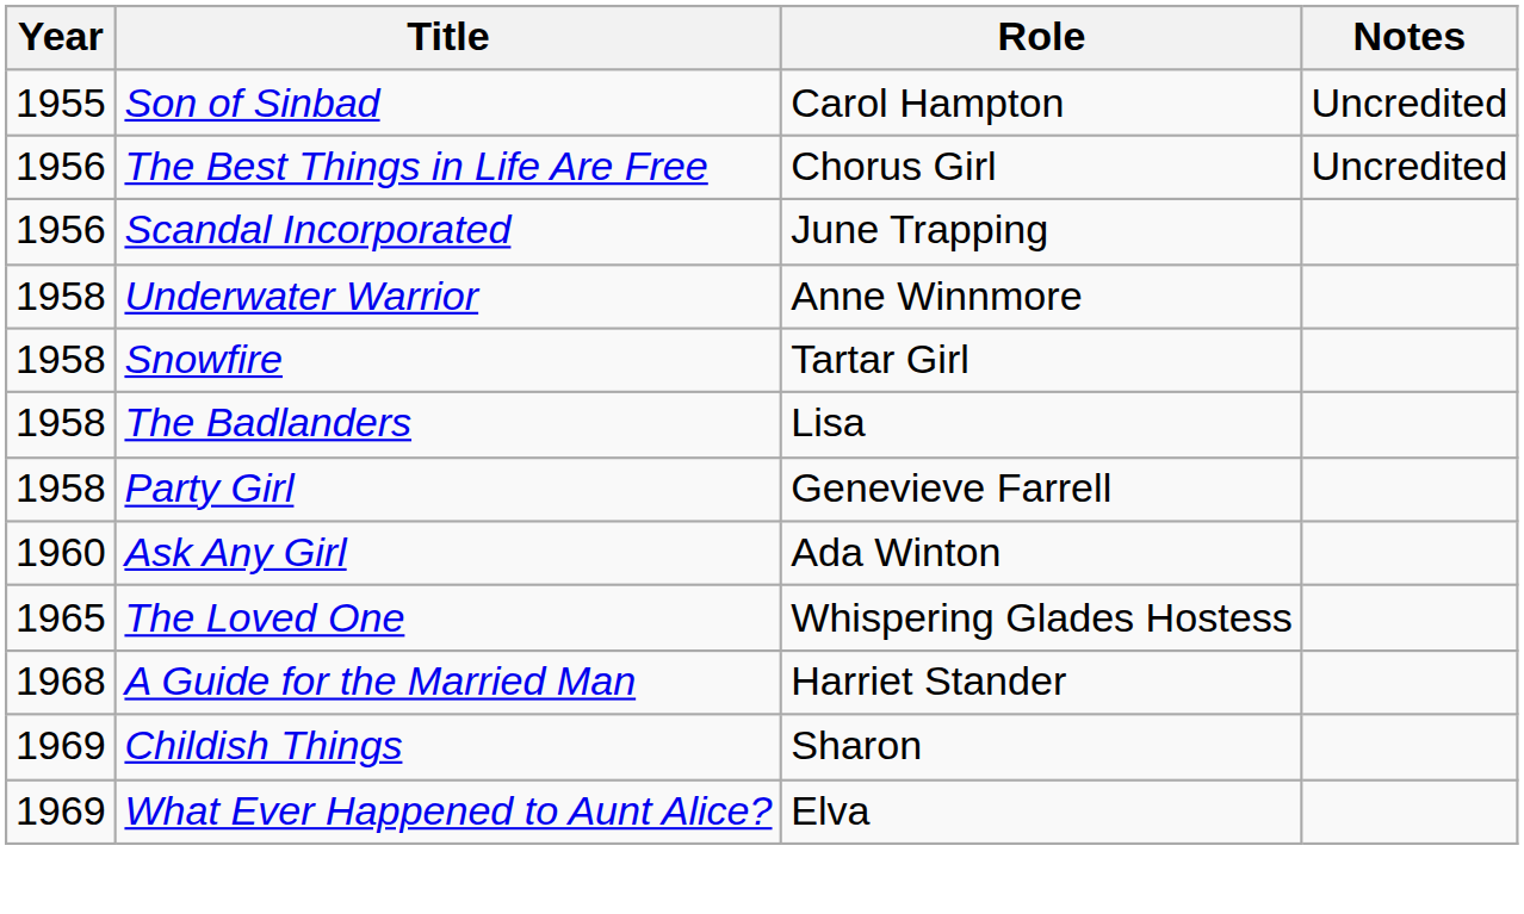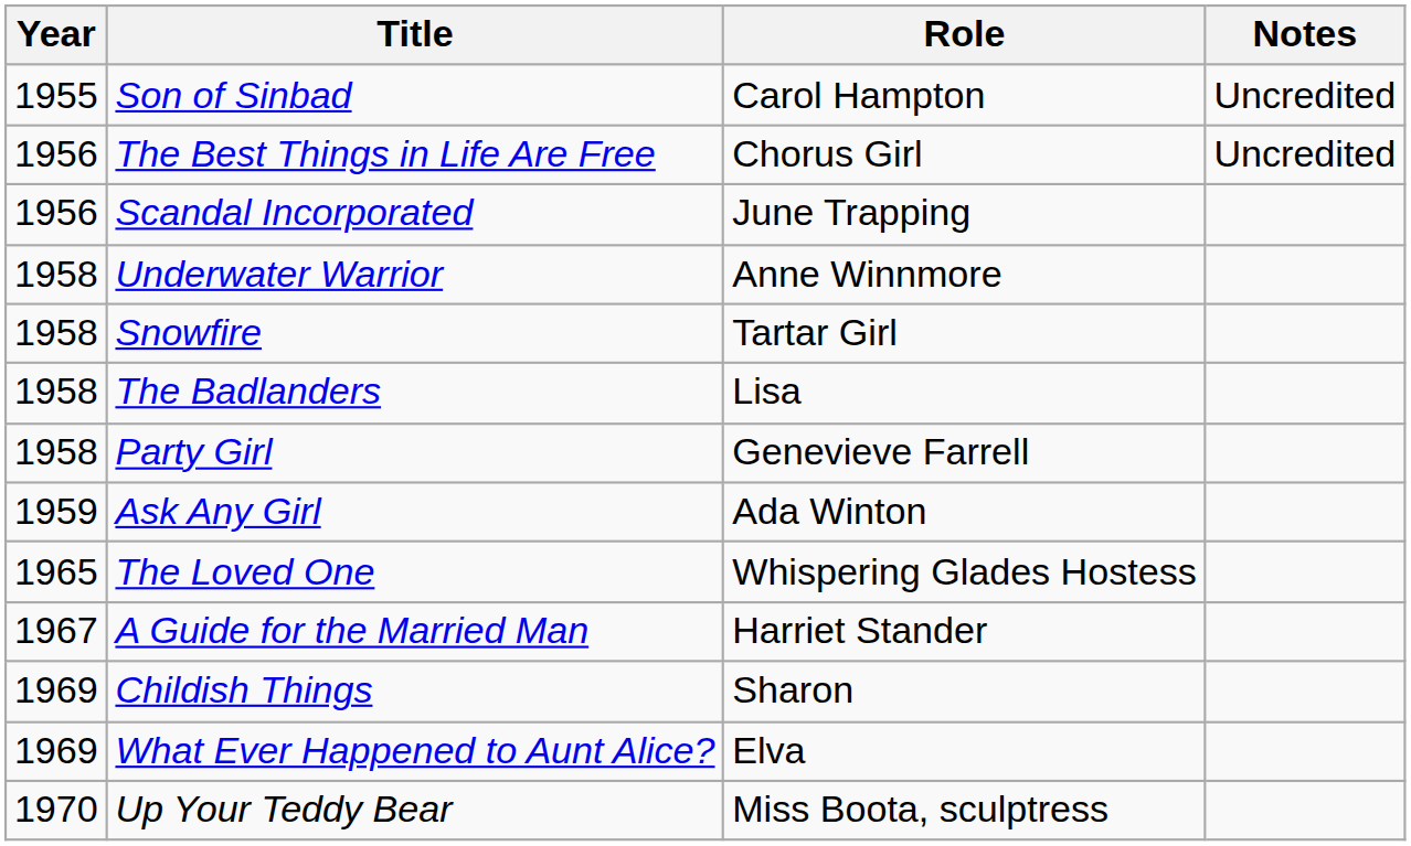Ask Any Girl | Year: 1960 -> 1959
A Guide for the Married Man | Year: 1968 -> 1967
+ row: 1970 | Up Your Teddy Bear | Miss Boota, sculptress
